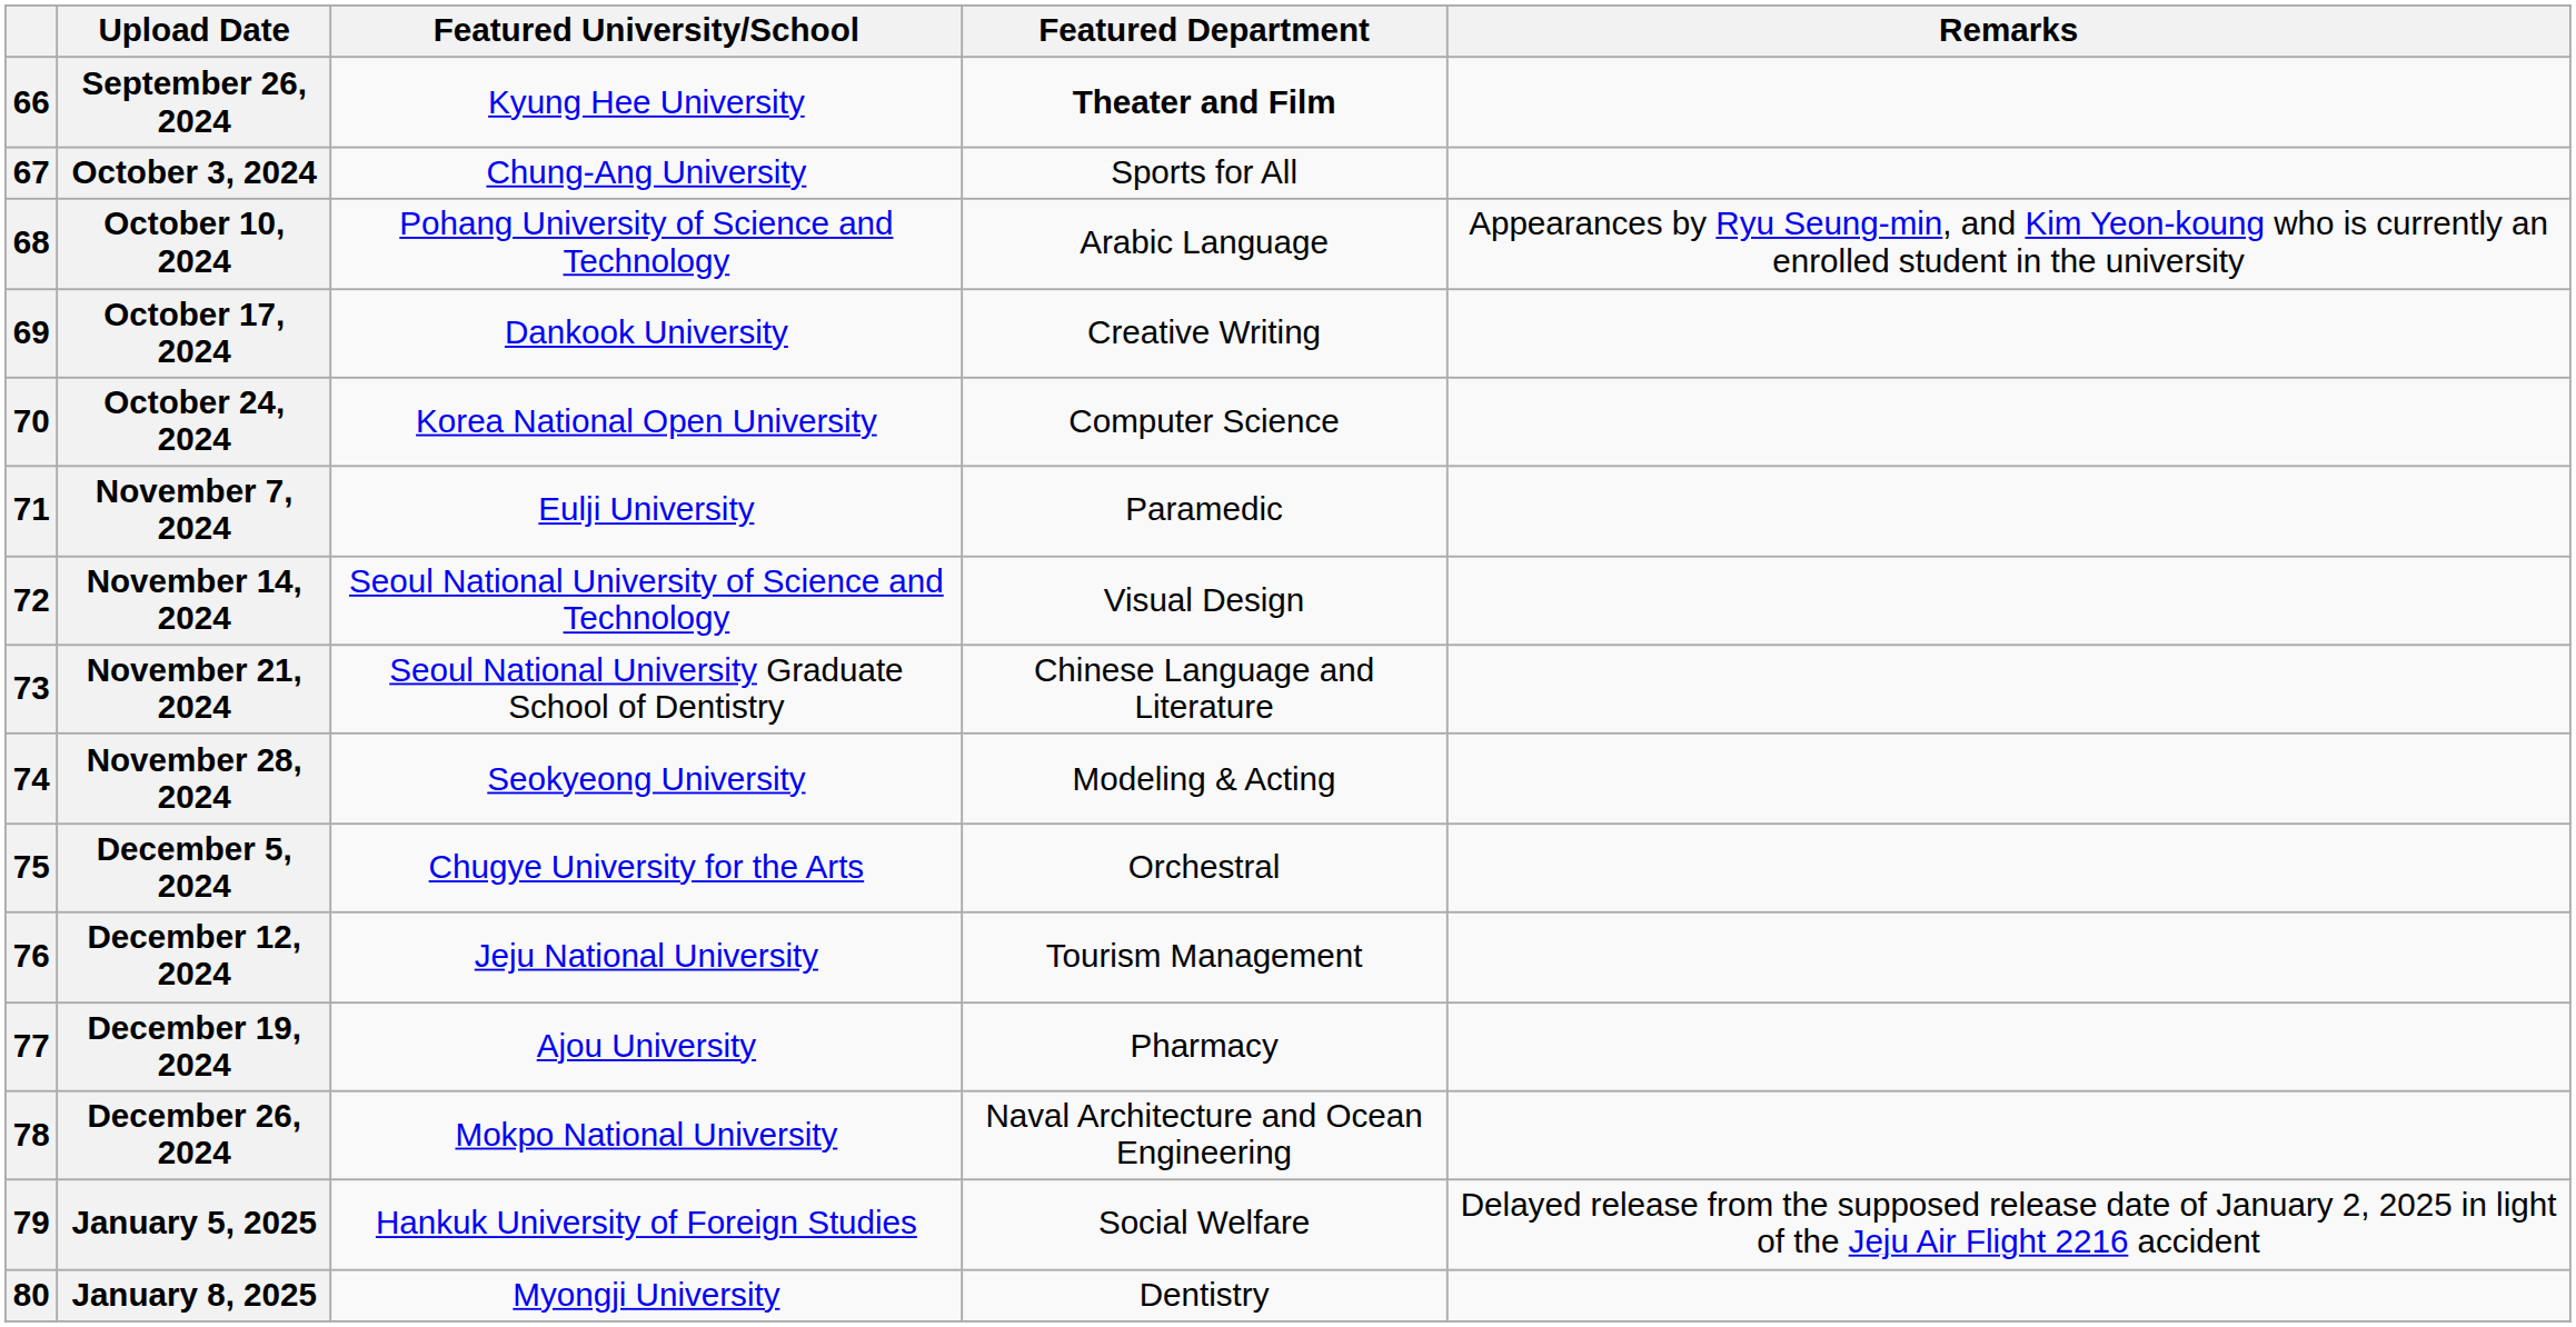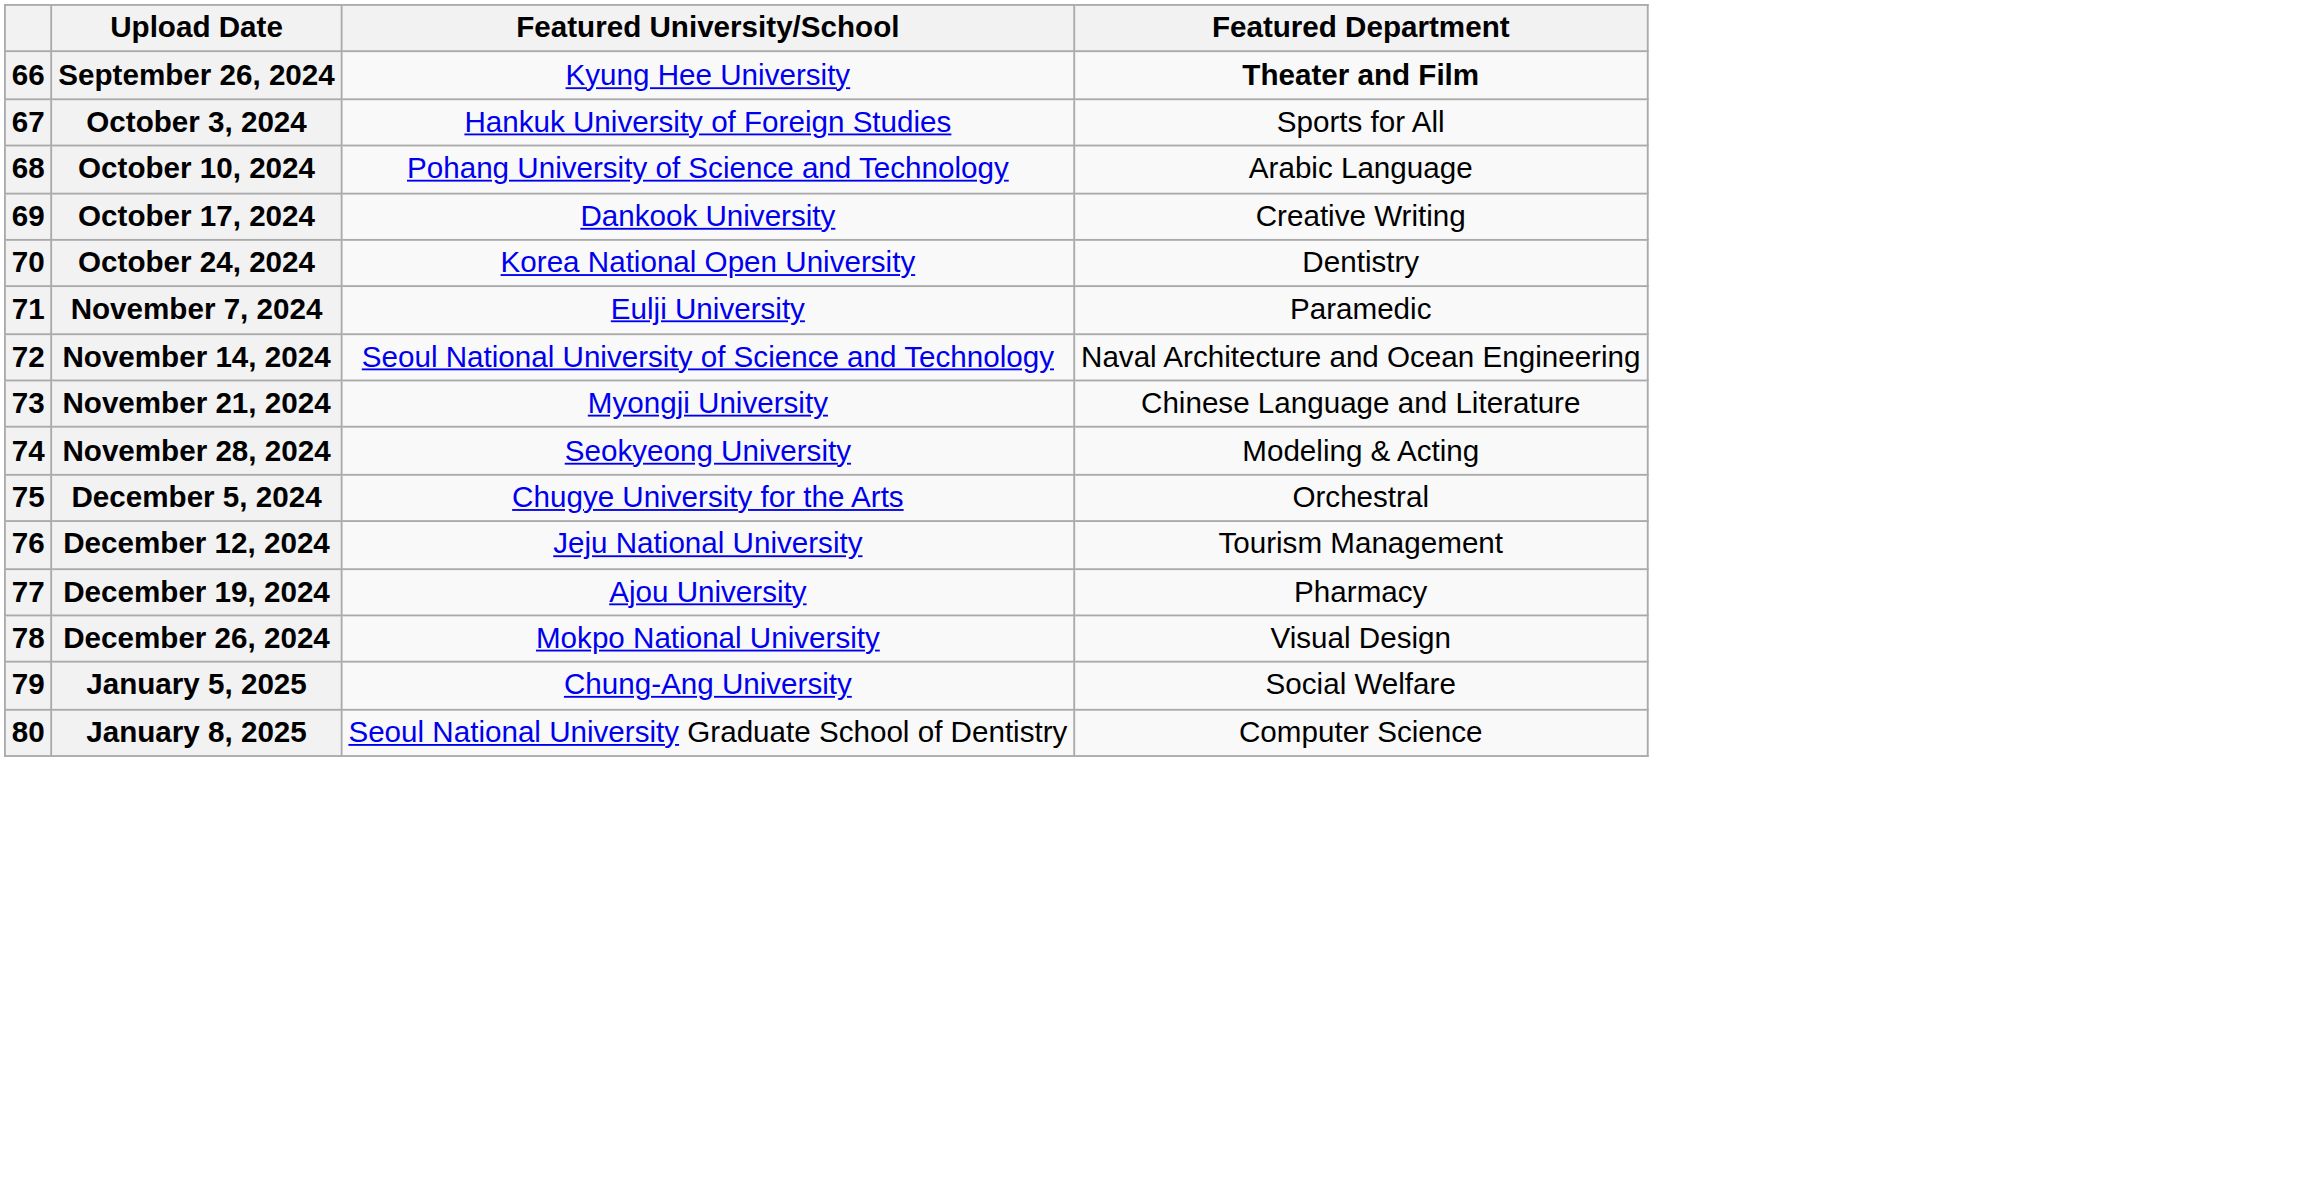- column: Remarks | Appearances by Ryu Seung-min, and Kim Yeon-koung who is currently an enrolled student in the university | Delayed release from the supposed release date of January 2, 2025 in light of the Jeju Air Flight 2216 accident
October 3, 2024 | Featured University/School: Chung-Ang University -> Hankuk University of Foreign Studies
October 24, 2024 | Featured Department: Computer Science -> Dentistry
November 14, 2024 | Featured Department: Visual Design -> Naval Architecture and Ocean Engineering
November 21, 2024 | Featured University/School: Seoul National University Graduate School of Dentistry -> Myongji University
December 26, 2024 | Featured Department: Naval Architecture and Ocean Engineering -> Visual Design
January 5, 2025 | Featured University/School: Hankuk University of Foreign Studies -> Chung-Ang University
January 8, 2025 | Featured University/School: Myongji University -> Seoul National University Graduate School of Dentistry
January 8, 2025 | Featured Department: Dentistry -> Computer Science
